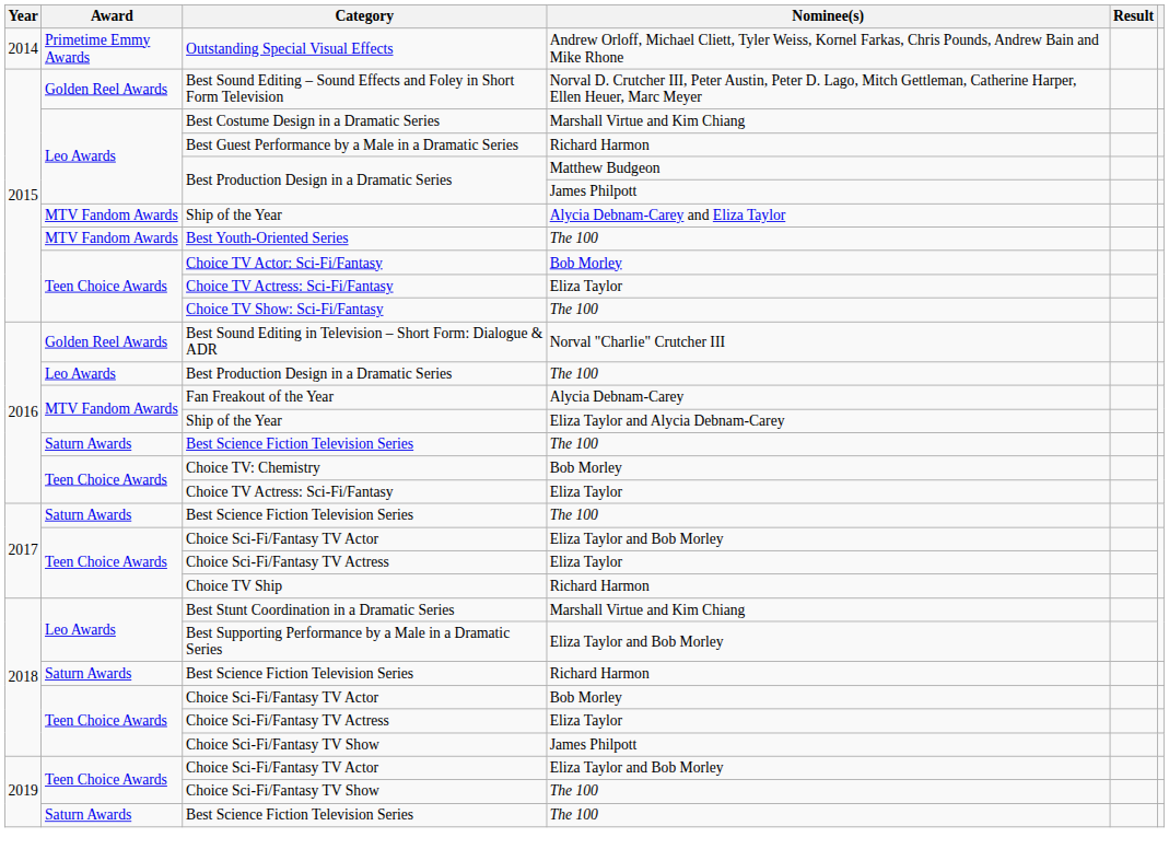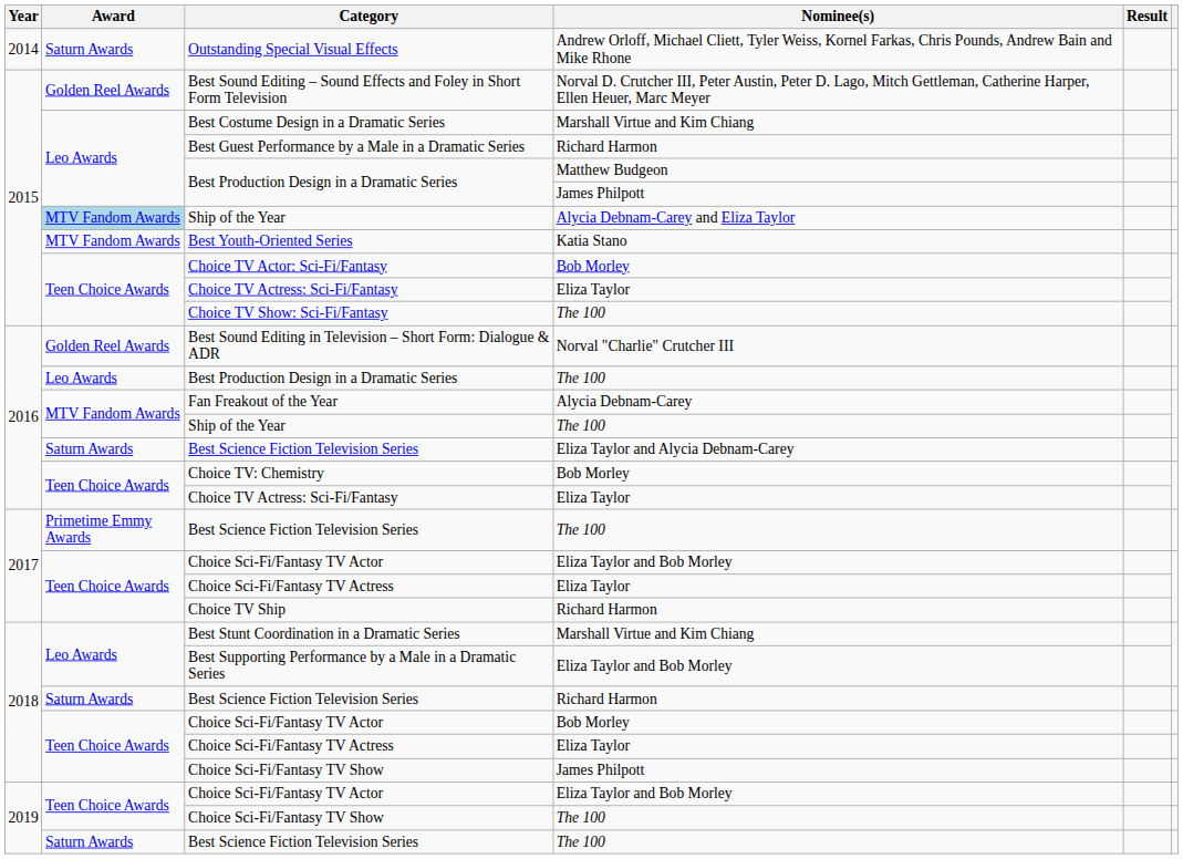Outstanding Special Visual Effects | Award: Primetime Emmy Awards -> Saturn Awards
2015 / Ship of the Year | Award: no background -> lightblue background
Best Youth-Oriented Series | Nominee(s): The 100 -> Katia Stano
2016 / Ship of the Year | Nominee(s): Eliza Taylor and Alycia Debnam-Carey -> The 100
2016 / Best Science Fiction Television Series | Nominee(s): The 100 -> Eliza Taylor and Alycia Debnam-Carey
2017 / Best Science Fiction Television Series | Award: Saturn Awards -> Primetime Emmy Awards
